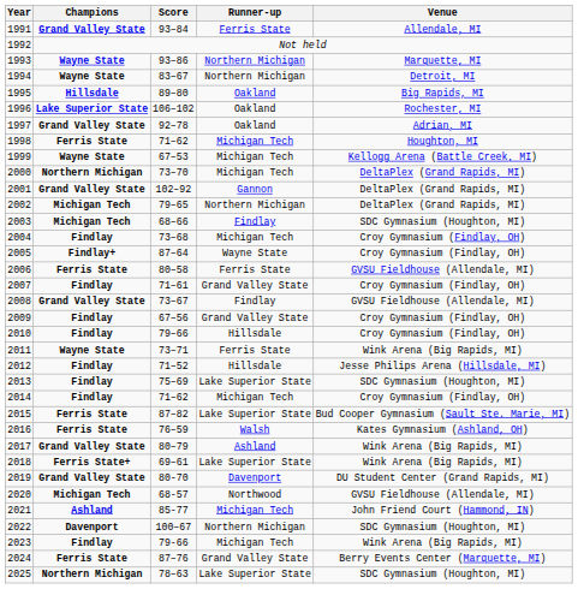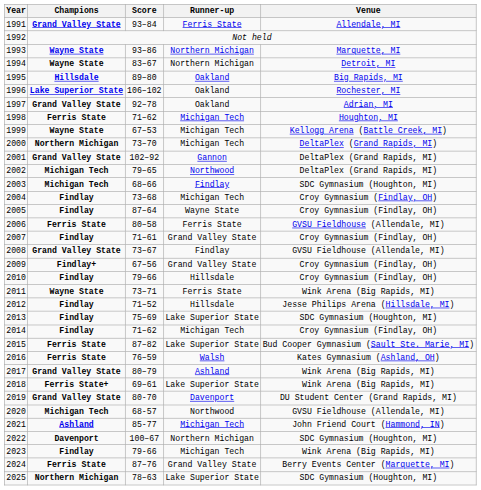2002 | Runner-up: Northern Michigan -> Northwood
2005 | Champions: Findlay+ -> Findlay
2009 | Champions: Findlay -> Findlay+
